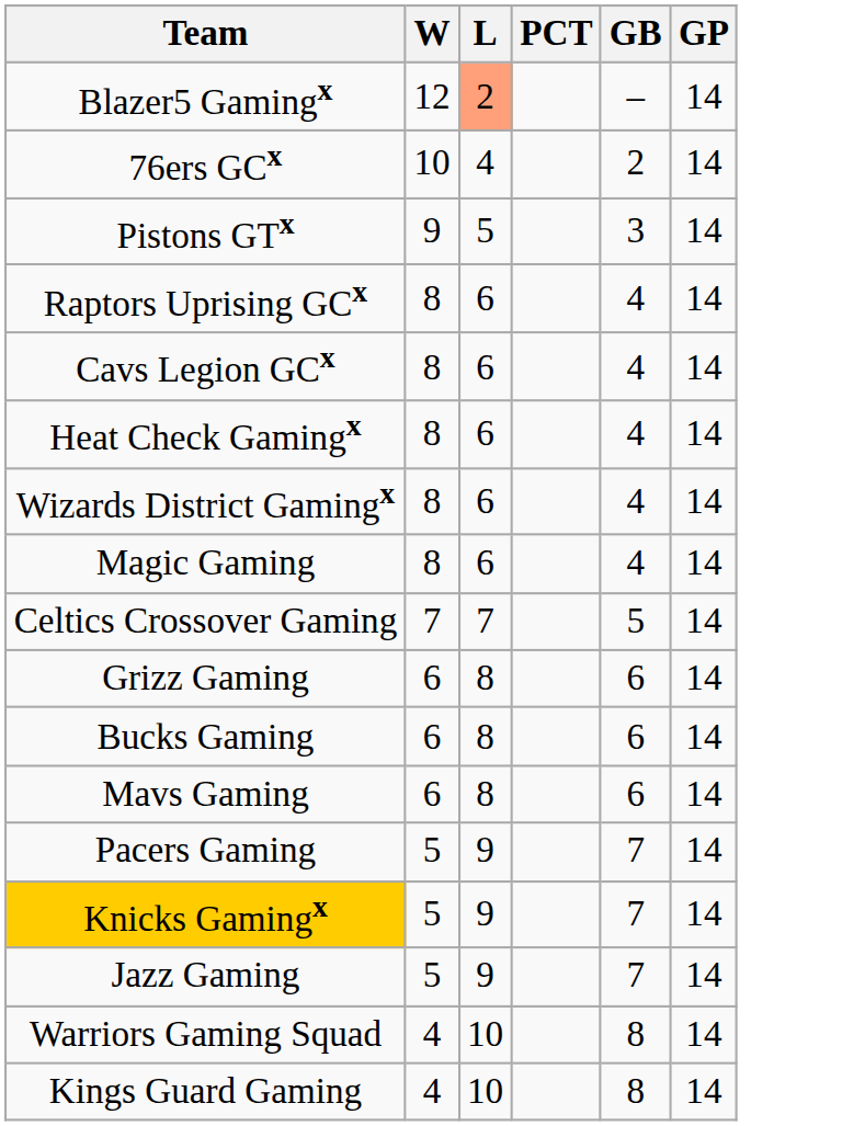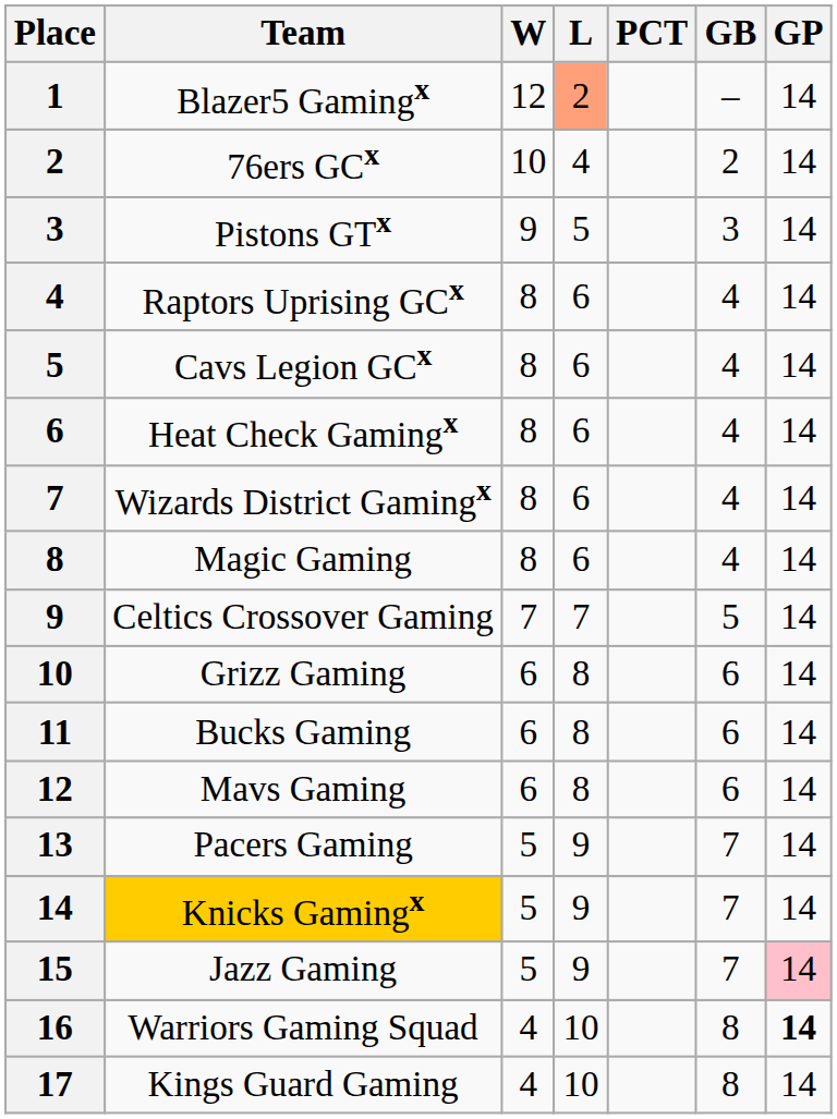+ column: Place | 1 | 2 | 3 | 4 | 5 | 6 | 7 | 8 | 9 | 10 | 11 | 12 | 13 | 14 | 15 | 16 | 17
Jazz Gaming | GP: no background -> pink background
Warriors Gaming Squad | GP: normal -> bold
